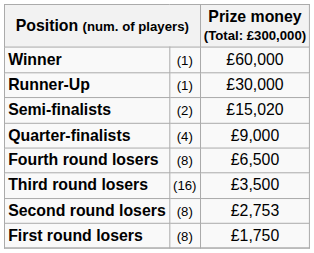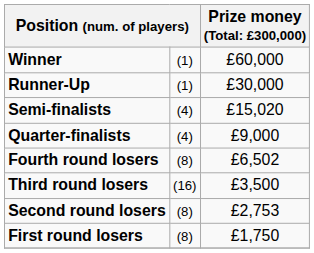Semi-finalists | column 2: (2) -> (4)
Fourth round losers | column 3: £6,500 -> £6,502
